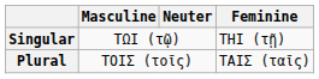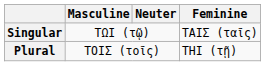Singular | Feminine: ΤΗΙ (τῇ) -> ΤΑΙΣ (ταῖς)
Plural | Feminine: ΤΑΙΣ (ταῖς) -> ΤΗΙ (τῇ)
